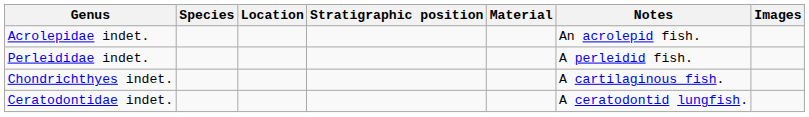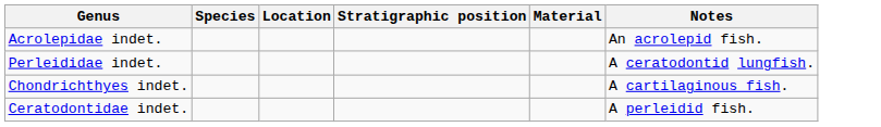- column: Images
Perleididae indet. | Notes: A perleidid fish. -> A ceratodontid lungfish.
Ceratodontidae indet. | Notes: A ceratodontid lungfish. -> A perleidid fish.
